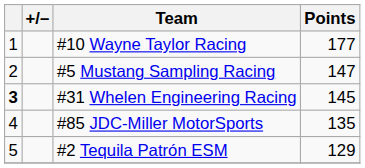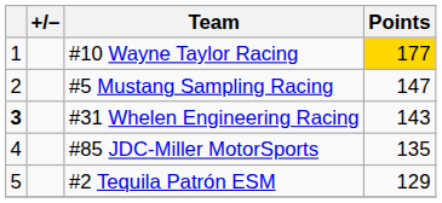#10 Wayne Taylor Racing | Points: no background -> gold background
#31 Whelen Engineering Racing | Points: 145 -> 143
